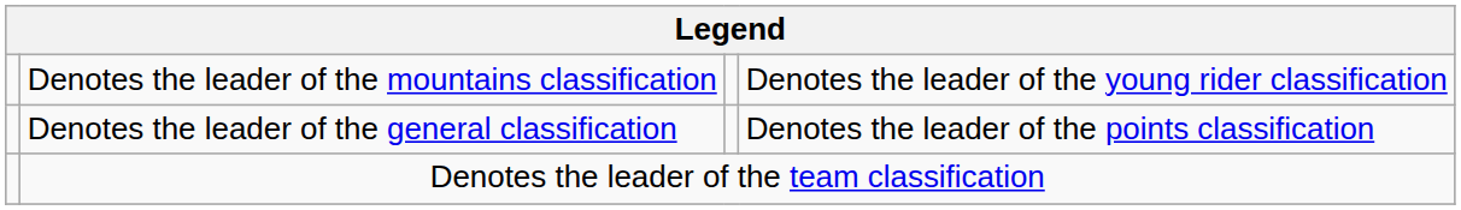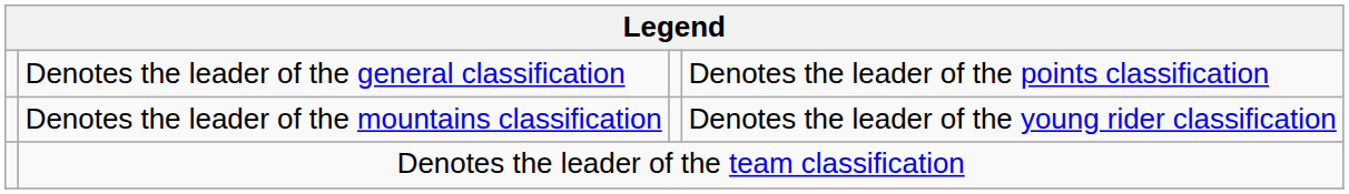rows swapped: Denotes the leader of the general classification <-> Denotes the leader of the mountains classification
